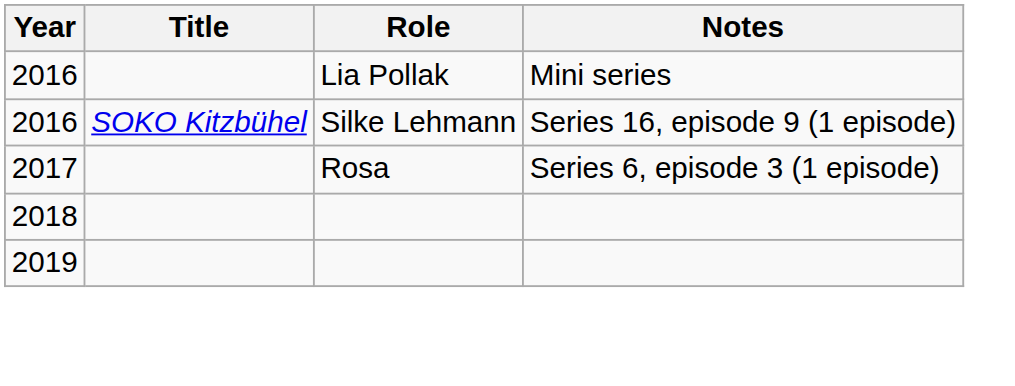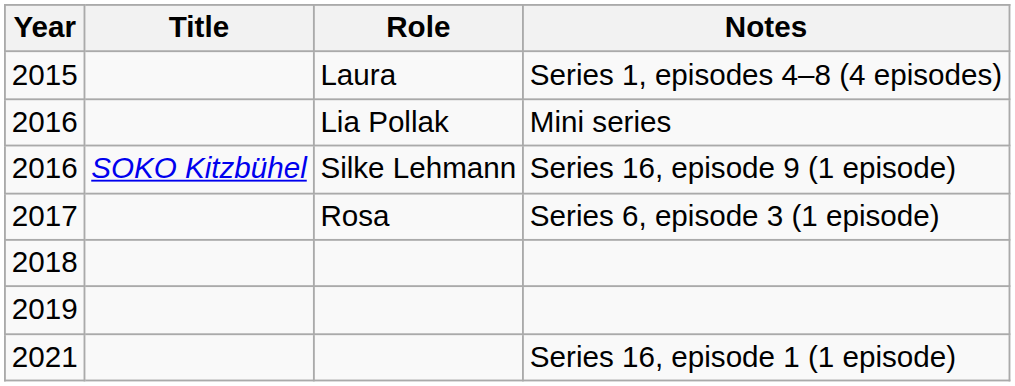+ row: 2015 | Laura | Series 1, episodes 4–8 (4 episodes)
+ row: 2021 | Series 16, episode 1 (1 episode)
